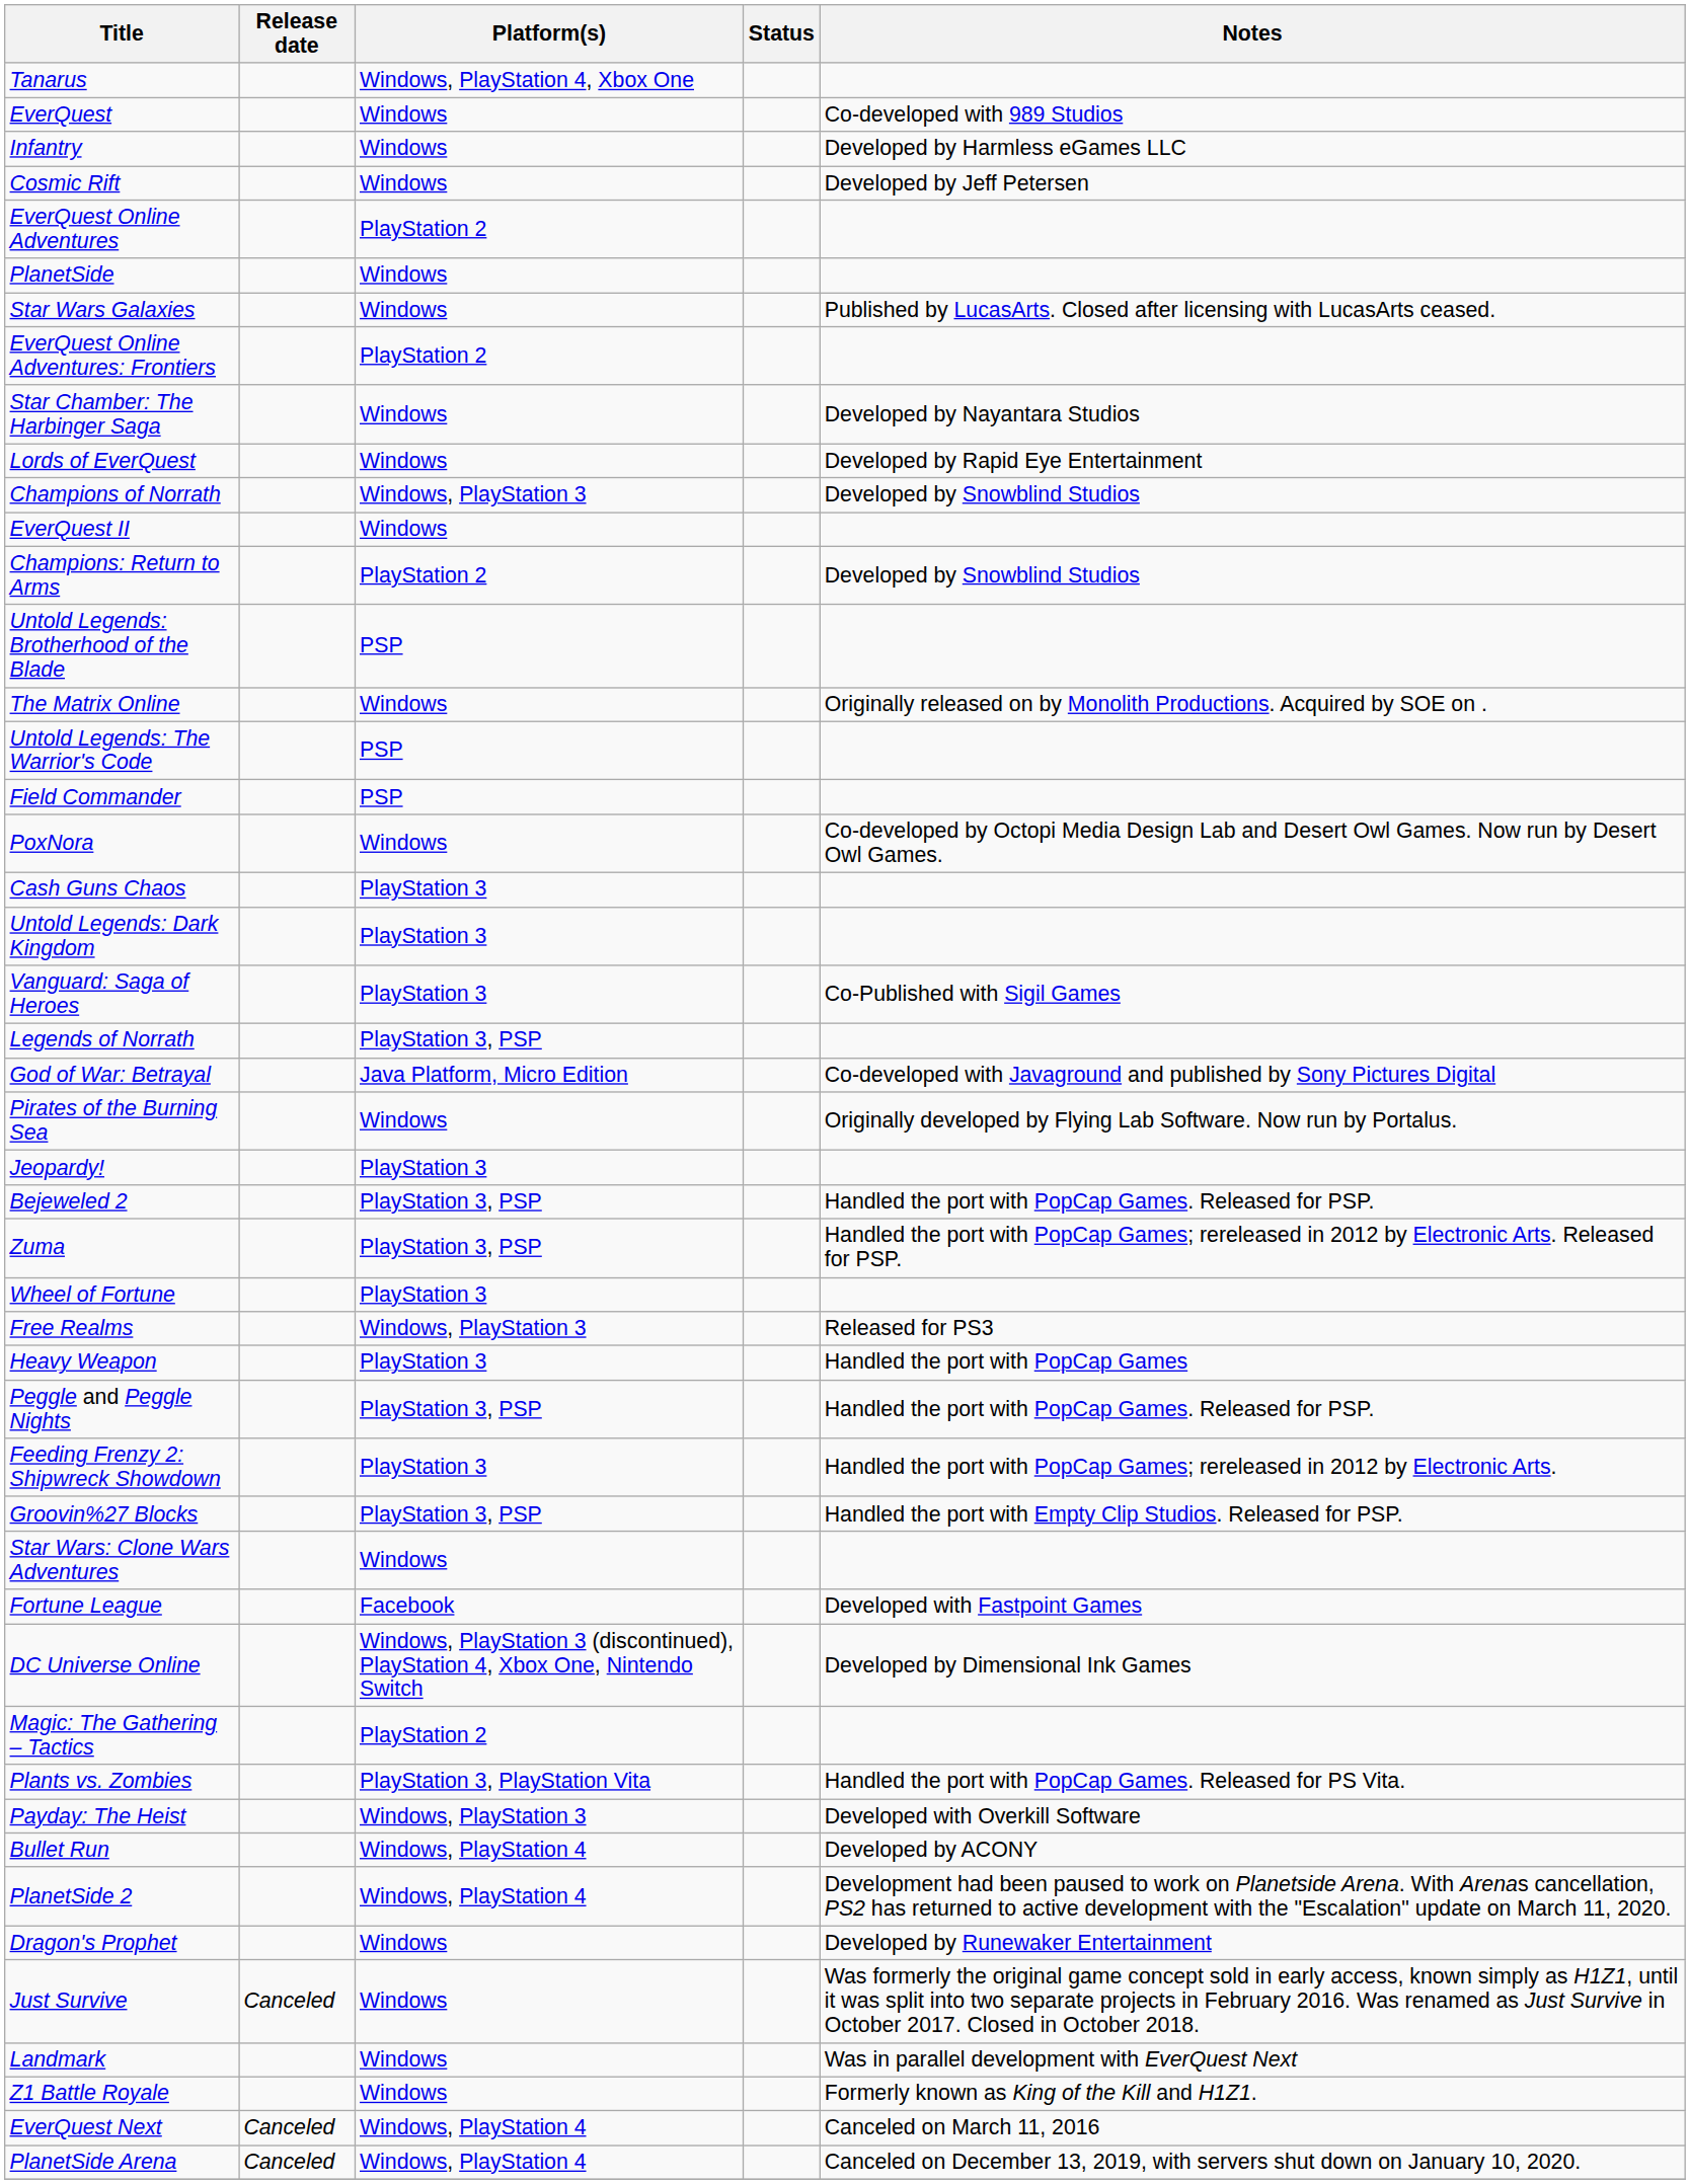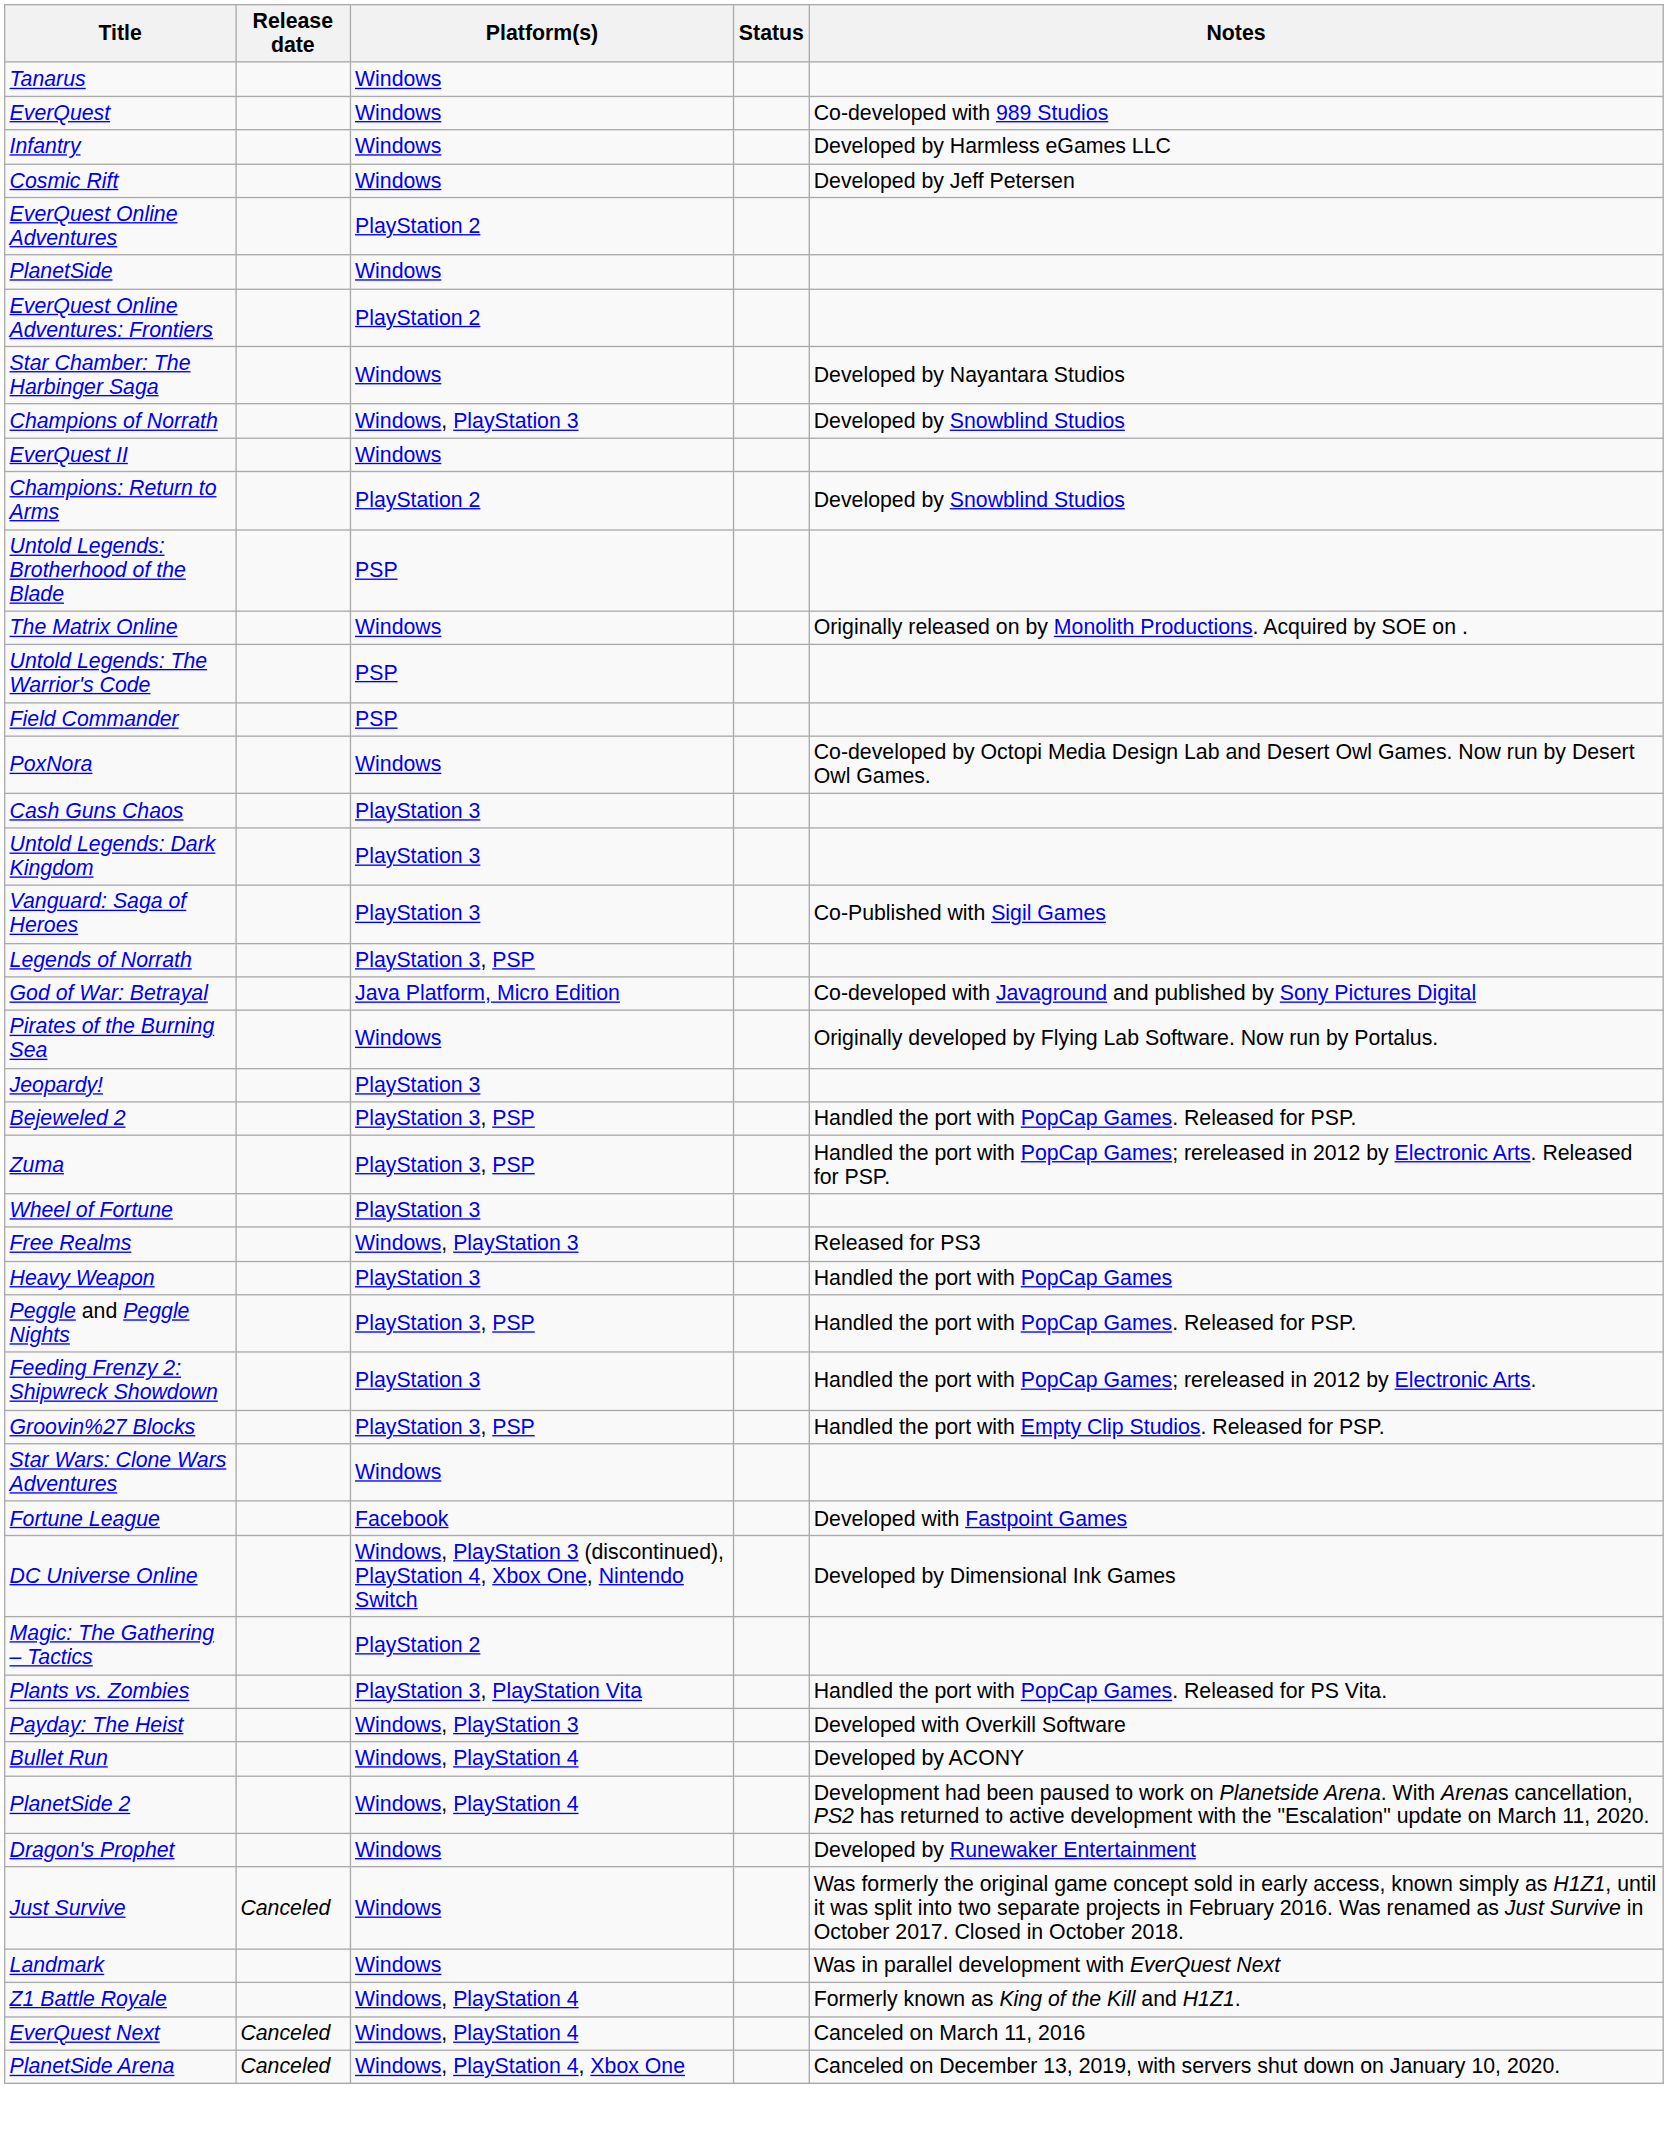Tanarus | Platform(s): Windows, PlayStation 4, Xbox One -> Windows
- row: Star Wars Galaxies | Windows | Published by LucasArts. Closed after licensing with LucasArts ceased.
- row: Lords of EverQuest | Windows | Developed by Rapid Eye Entertainment
Z1 Battle Royale | Platform(s): Windows -> Windows, PlayStation 4
PlanetSide Arena | Platform(s): Windows, PlayStation 4 -> Windows, PlayStation 4, Xbox One
